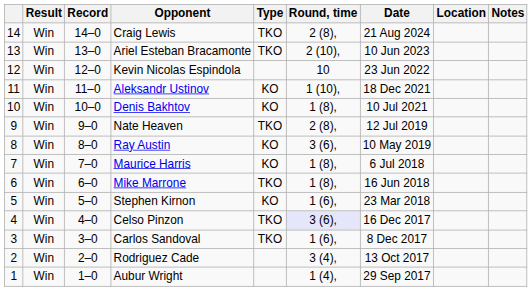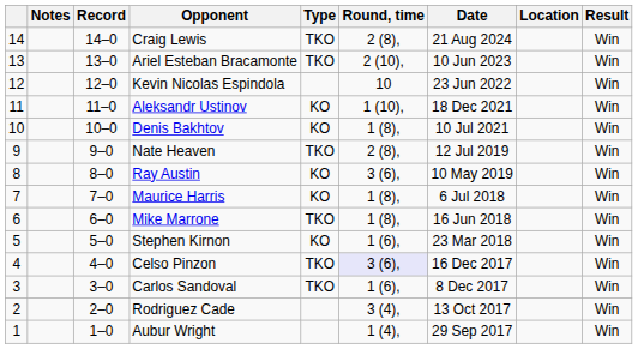columns swapped: Result <-> Notes
